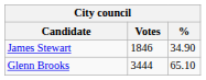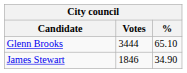rows swapped: Glenn Brooks <-> James Stewart
